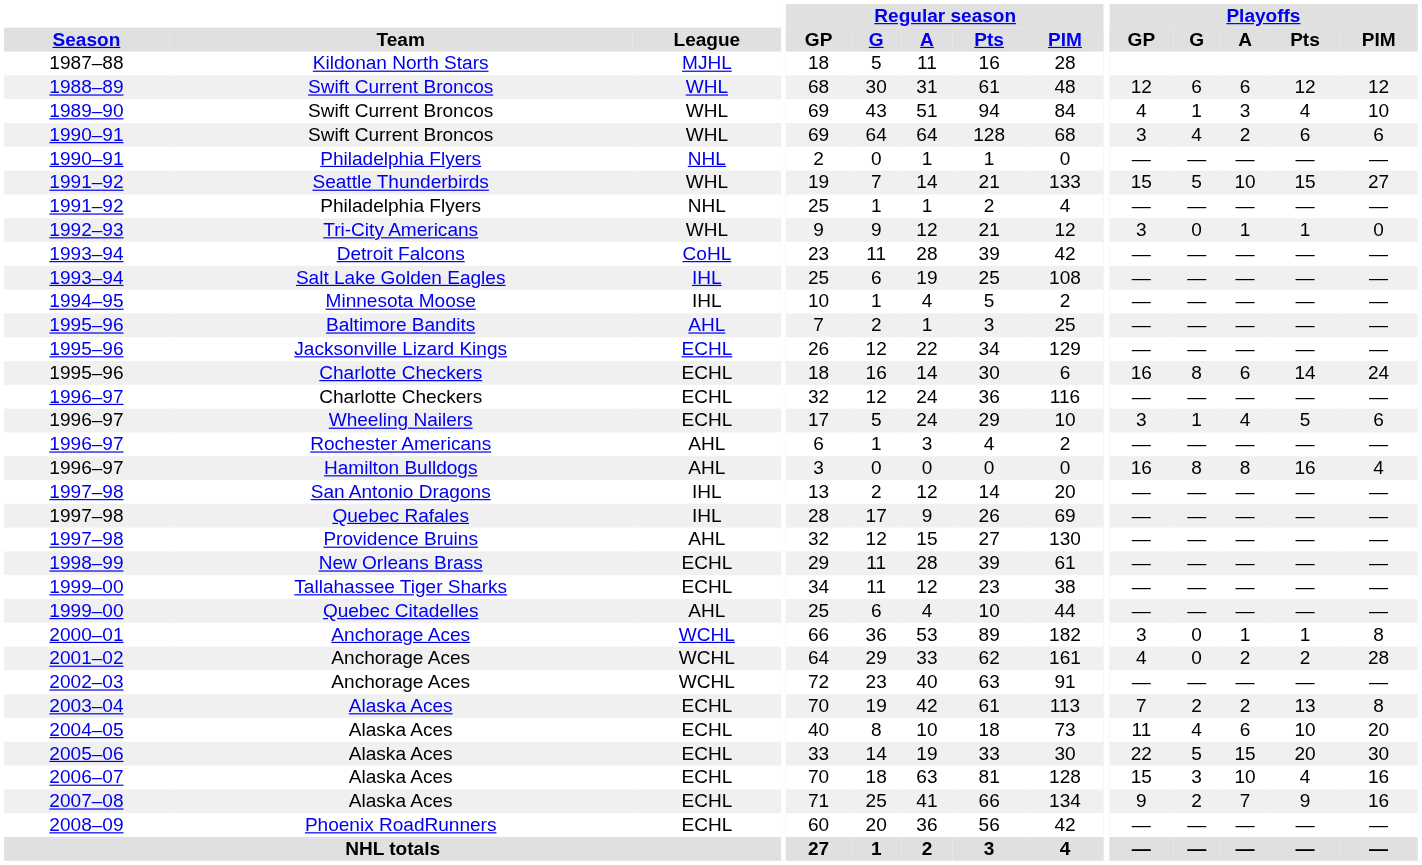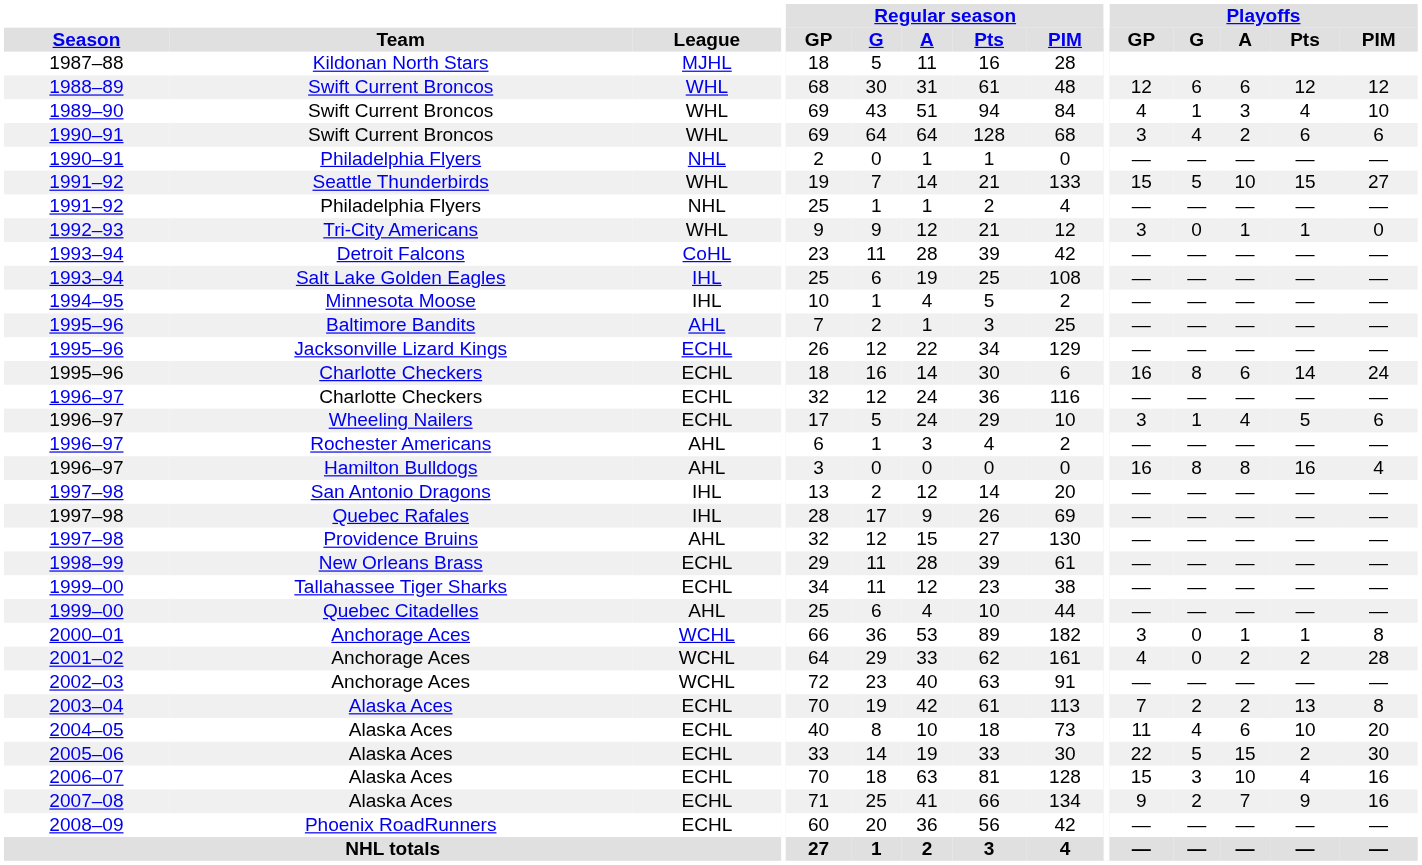2005–06 / Alaska Aces | Playoffs / Pts: 20 -> 2
